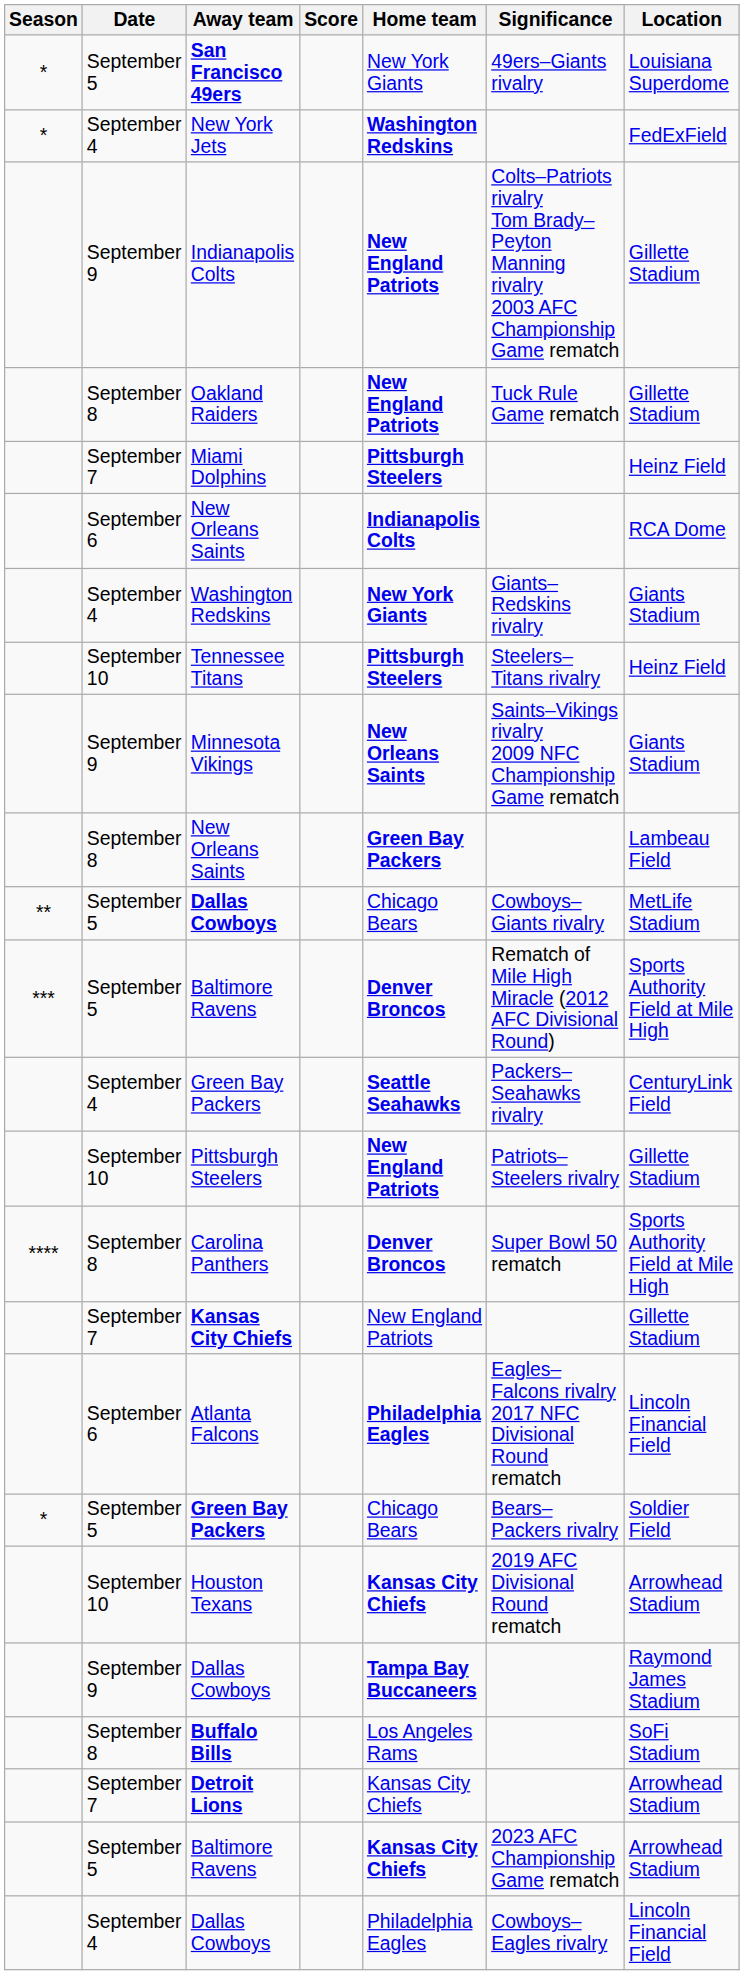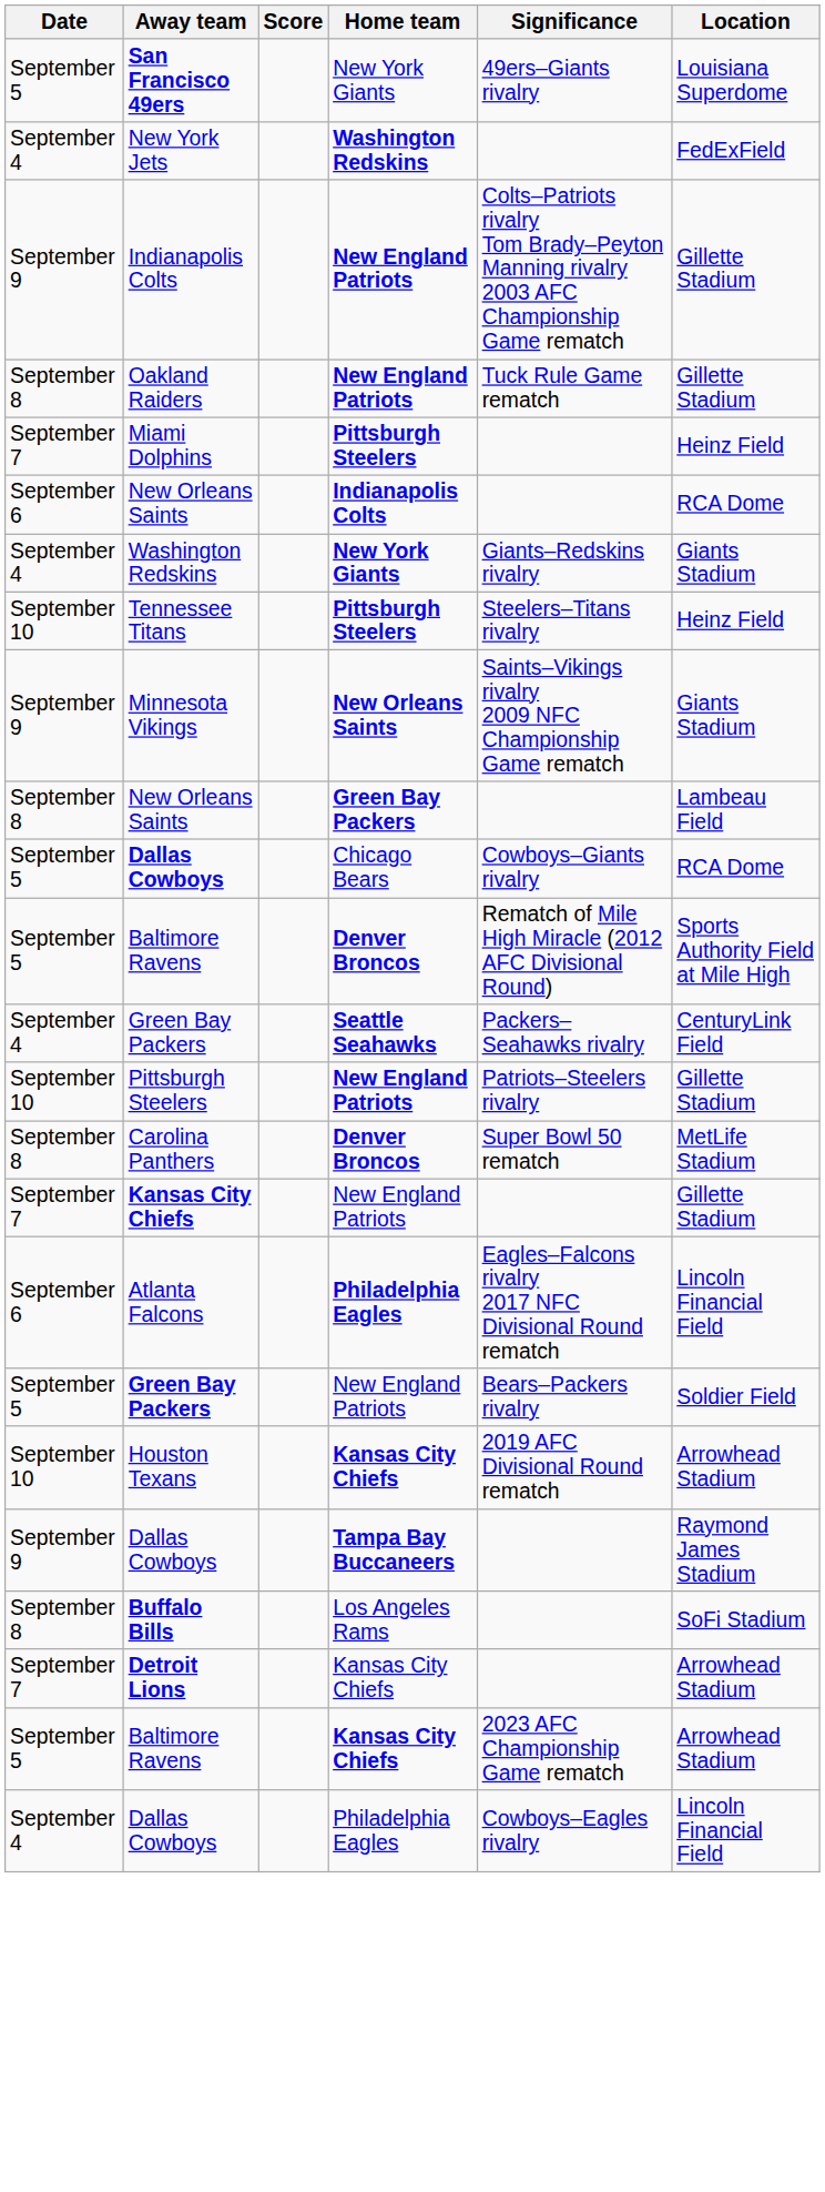- column: Season | * | * | ** | *** | **** | *
September 5 / Dallas Cowboys | Location: MetLife Stadium -> RCA Dome
Carolina Panthers | Location: Sports Authority Field at Mile High -> MetLife Stadium
September 5 / Green Bay Packers | Home team: Chicago Bears -> New England Patriots
